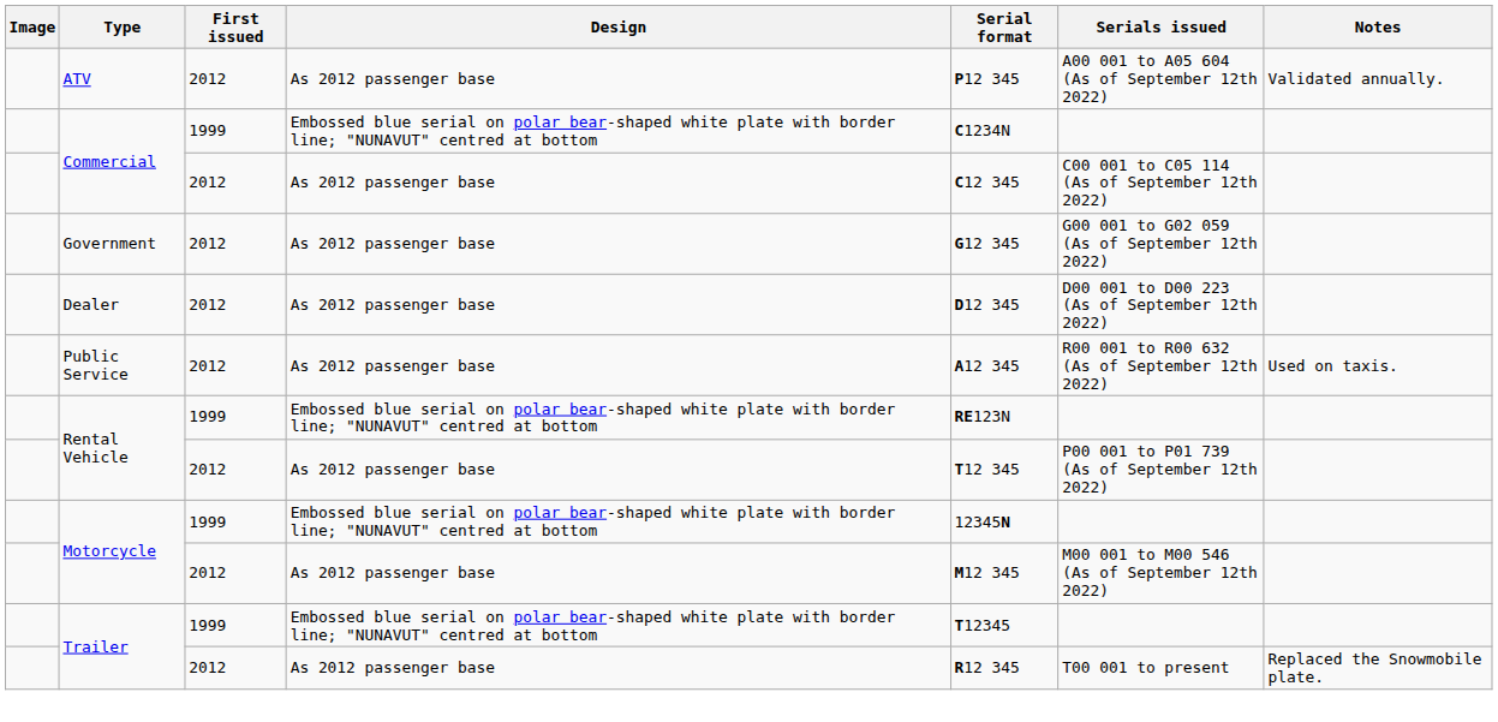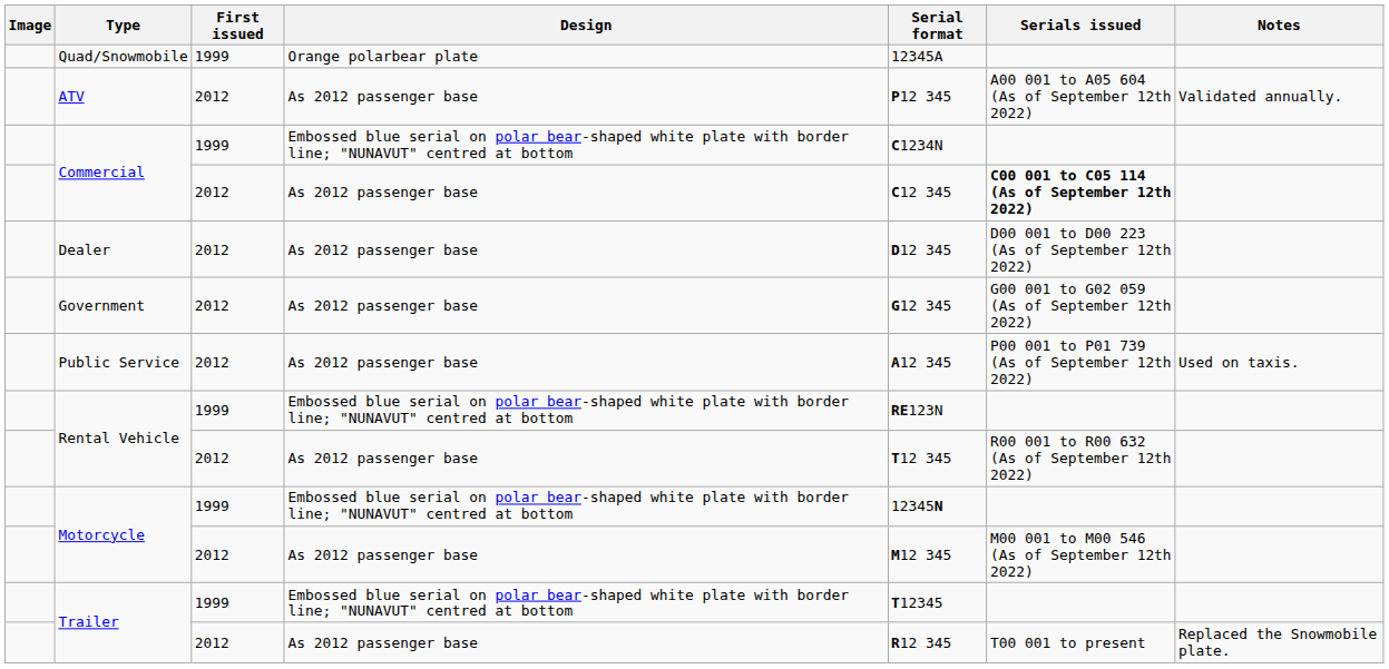+ row: Quad/Snowmobile | 1999 | Orange polarbear plate | 12345A
Commercial / As 2012 passenger base | Serials issued: normal -> bold
rows swapped: Dealer <-> Government
Public Service | Serials issued: R00 001 to R00 632 (As of September 12th 2022) -> P00 001 to P01 739 (As of September 12th 2022)
Rental Vehicle / As 2012 passenger base | Serials issued: P00 001 to P01 739 (As of September 12th 2022) -> R00 001 to R00 632 (As of September 12th 2022)
